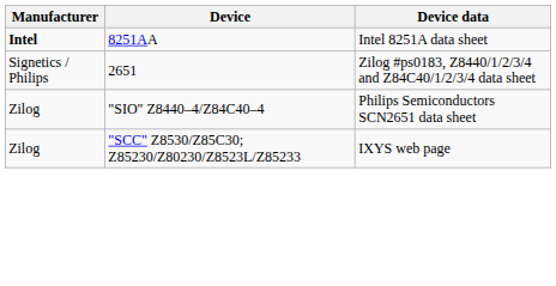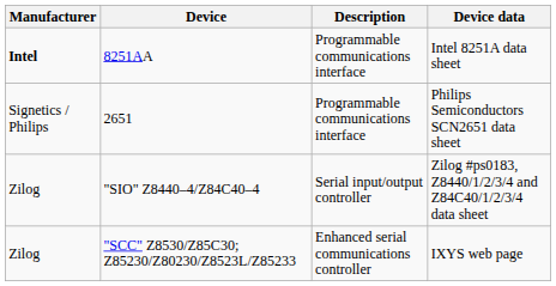+ column: Description | Programmable communications interface | Programmable communications interface | Serial input/output controller | Enhanced serial communications controller
2651 | Device data: Zilog #ps0183, Z8440/1/2/3/4 and Z84C40/1/2/3/4 data sheet -> Philips Semiconductors SCN2651 data sheet
"SIO" Z8440–4/Z84C40–4 | Device data: Philips Semiconductors SCN2651 data sheet -> Zilog #ps0183, Z8440/1/2/3/4 and Z84C40/1/2/3/4 data sheet
